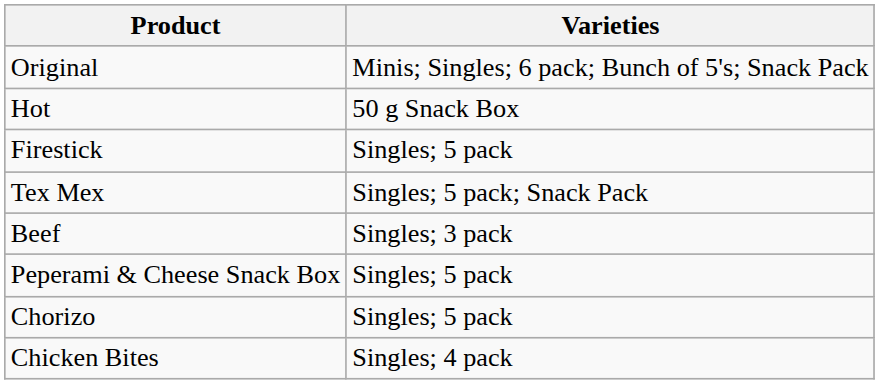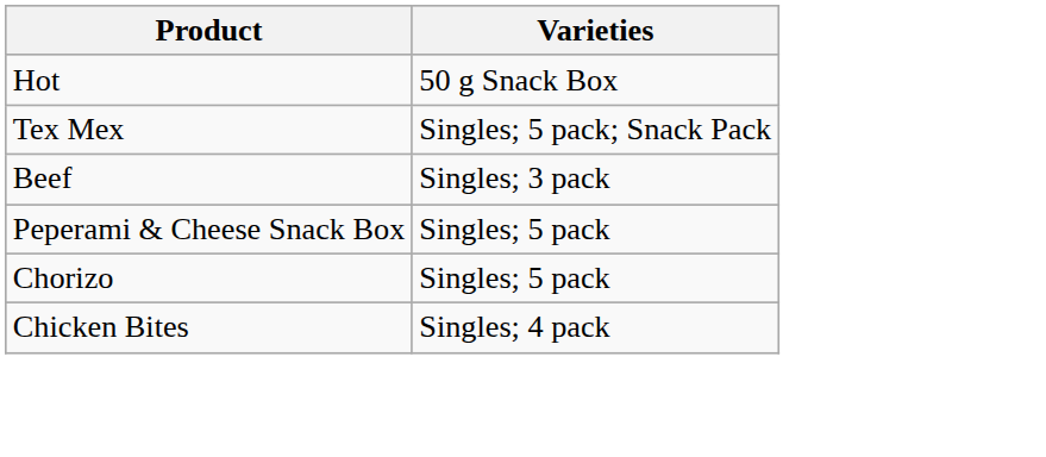- row: Original | Minis; Singles; 6 pack; Bunch of 5's; Snack Pack
- row: Firestick | Singles; 5 pack
